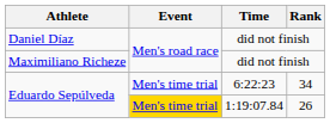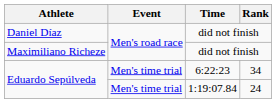Eduardo Sepúlveda / 1:19:07.84 | Event: gold background -> no background
Eduardo Sepúlveda / 1:19:07.84 | Rank: 26 -> 24
